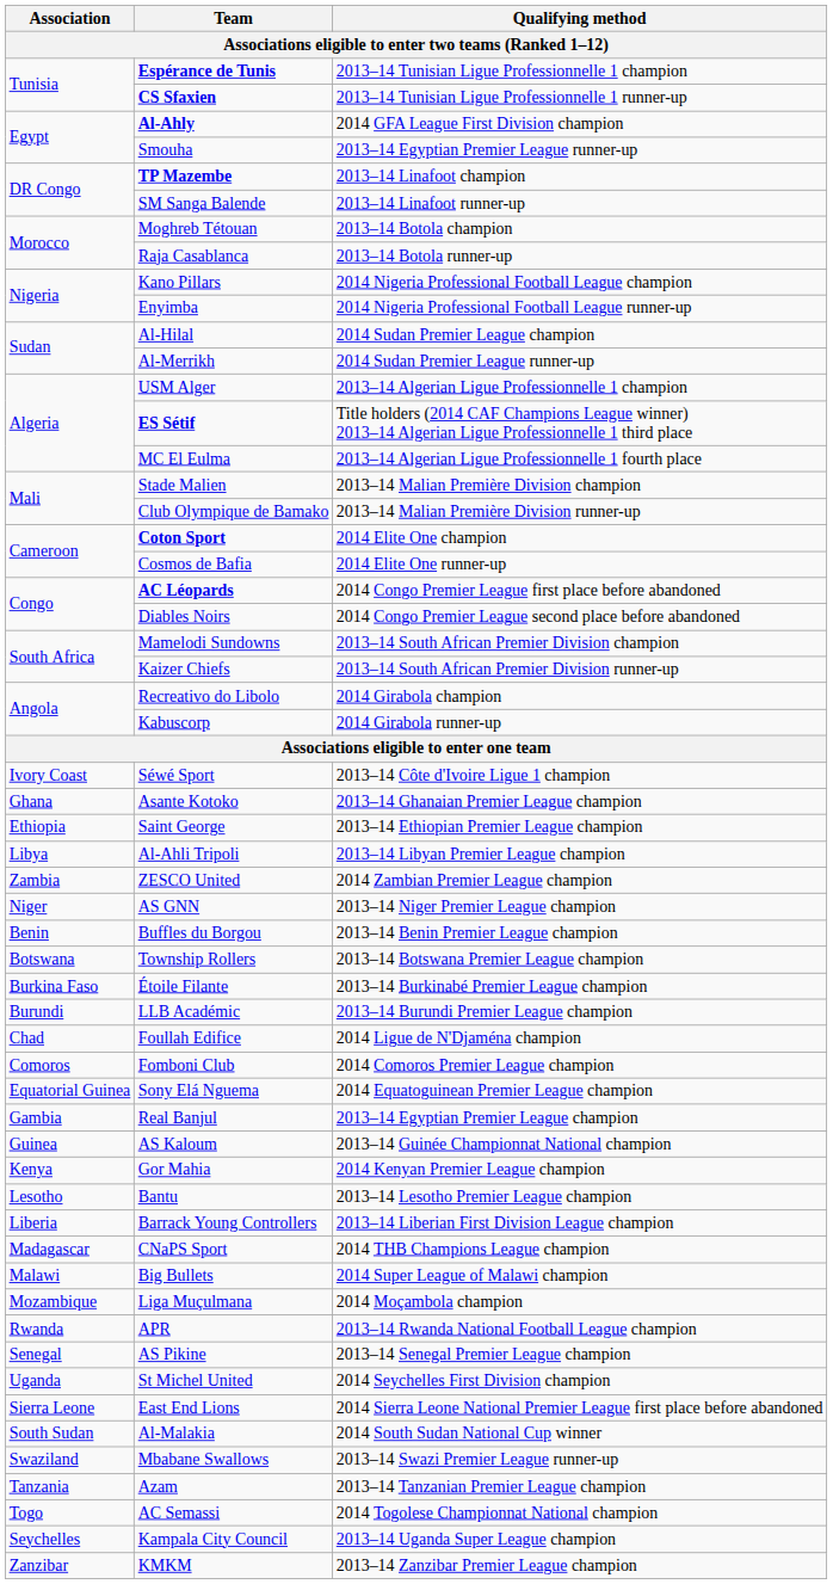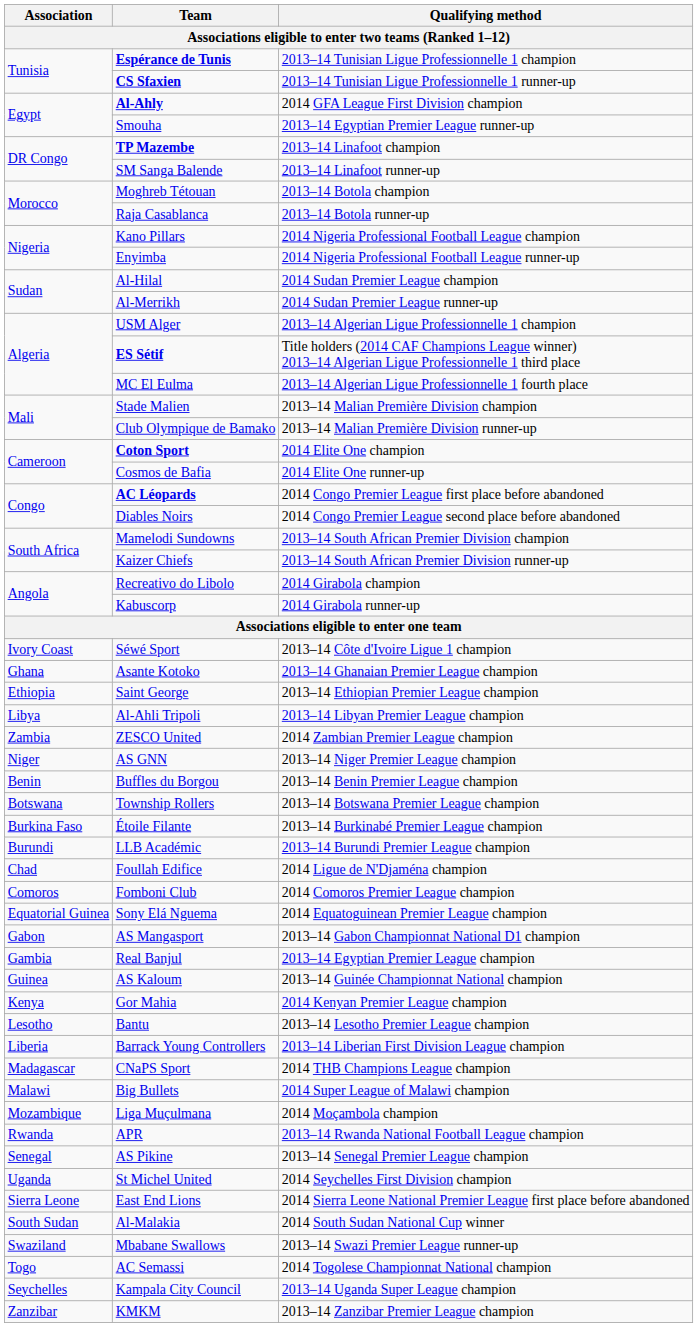+ row: Gabon | AS Mangasport | 2013–14 Gabon Championnat National D1 champion
- row: Tanzania | Azam | 2013–14 Tanzanian Premier League champion
